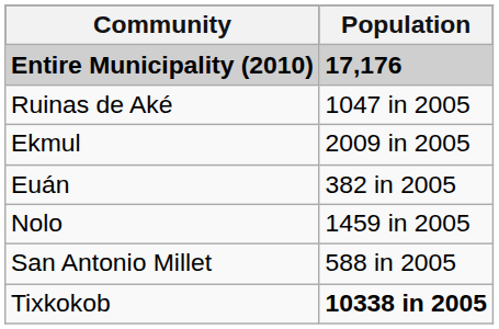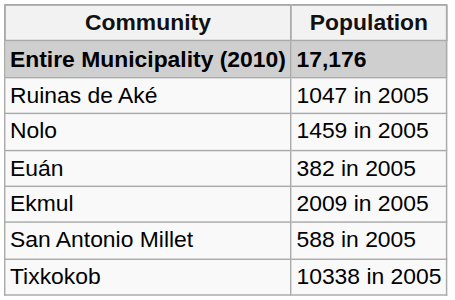rows swapped: Ekmul <-> Nolo
Tixkokob | Population: bold -> normal
